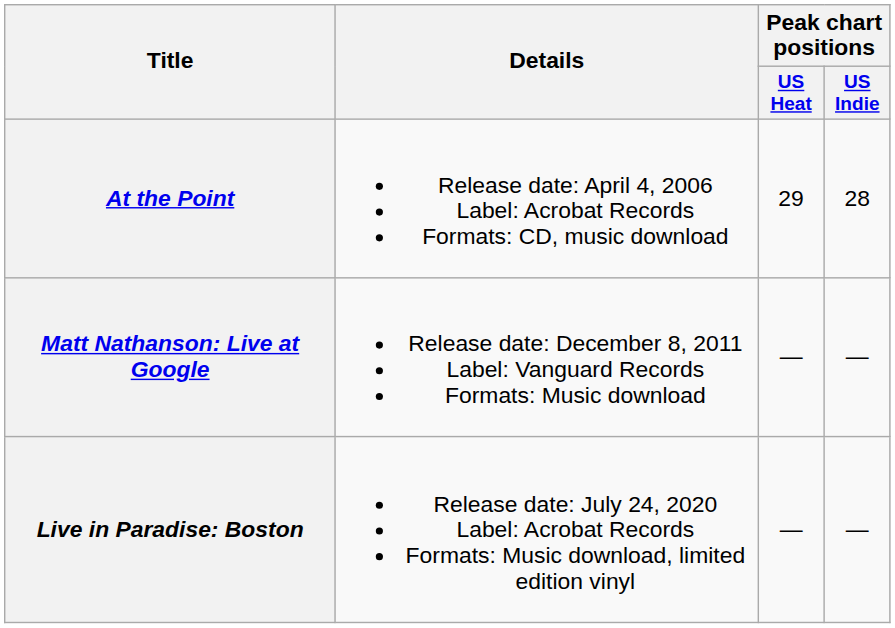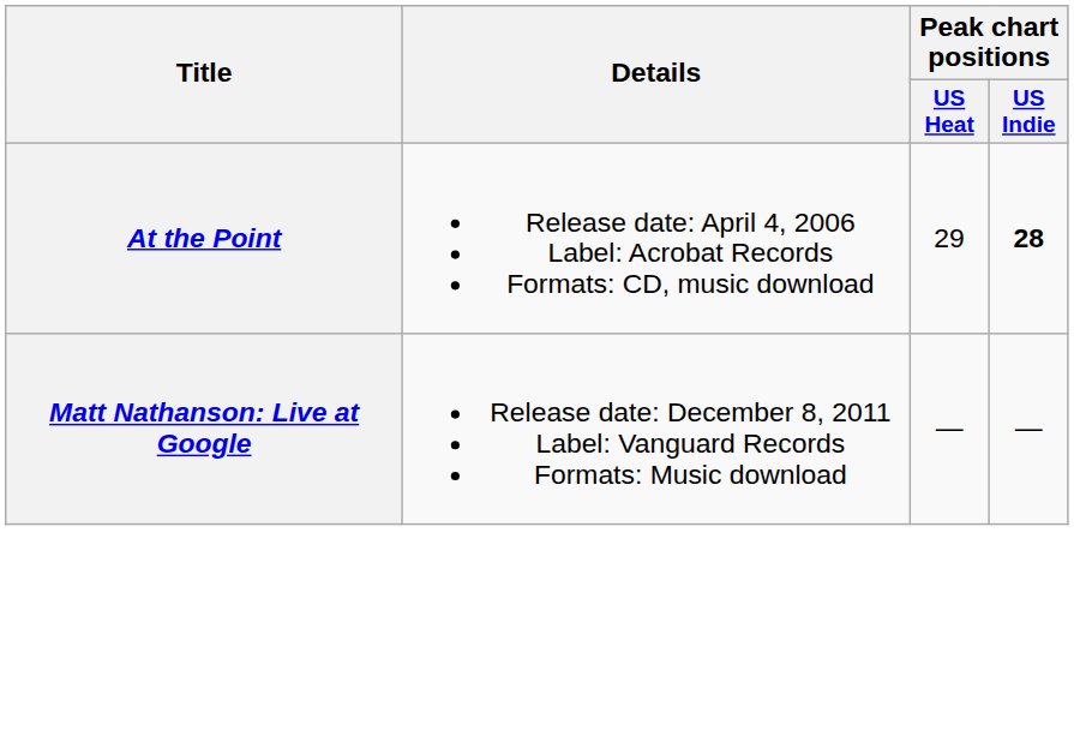At the Point | Peak chart positions / US Indie: normal -> bold
- row: Live in Paradise: Boston | Release date: July 24, 2020 Label: Acrobat Records Formats: Music download, limited edition vinyl | — | —
